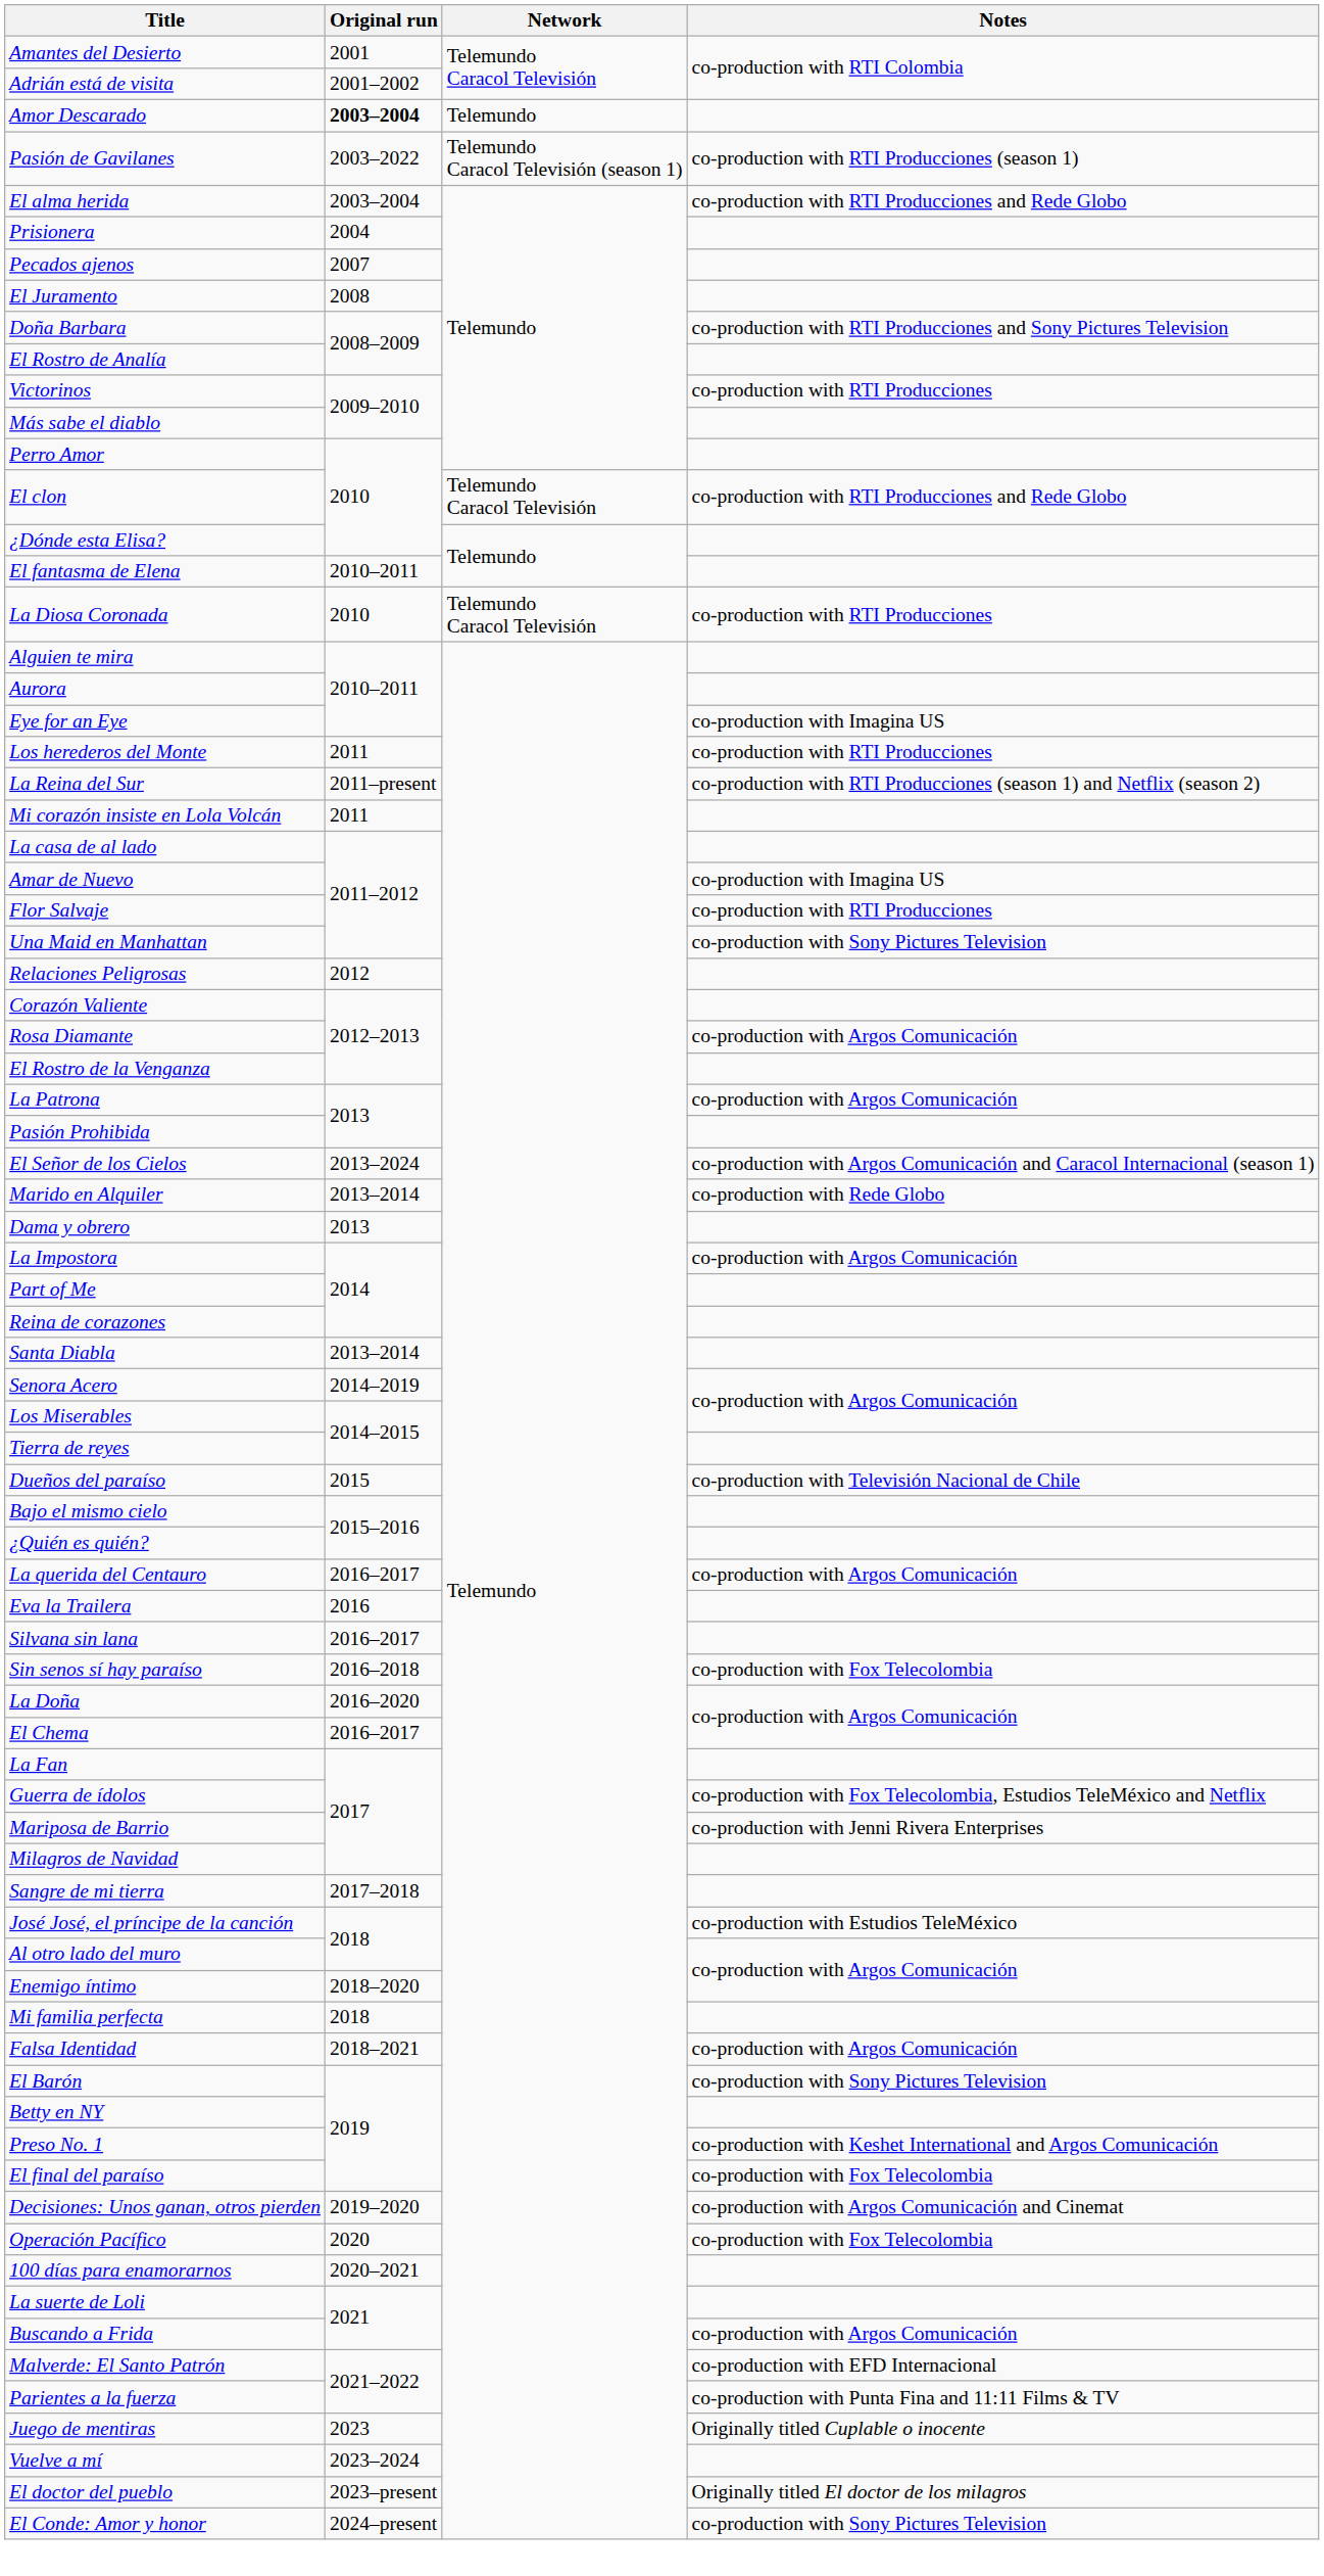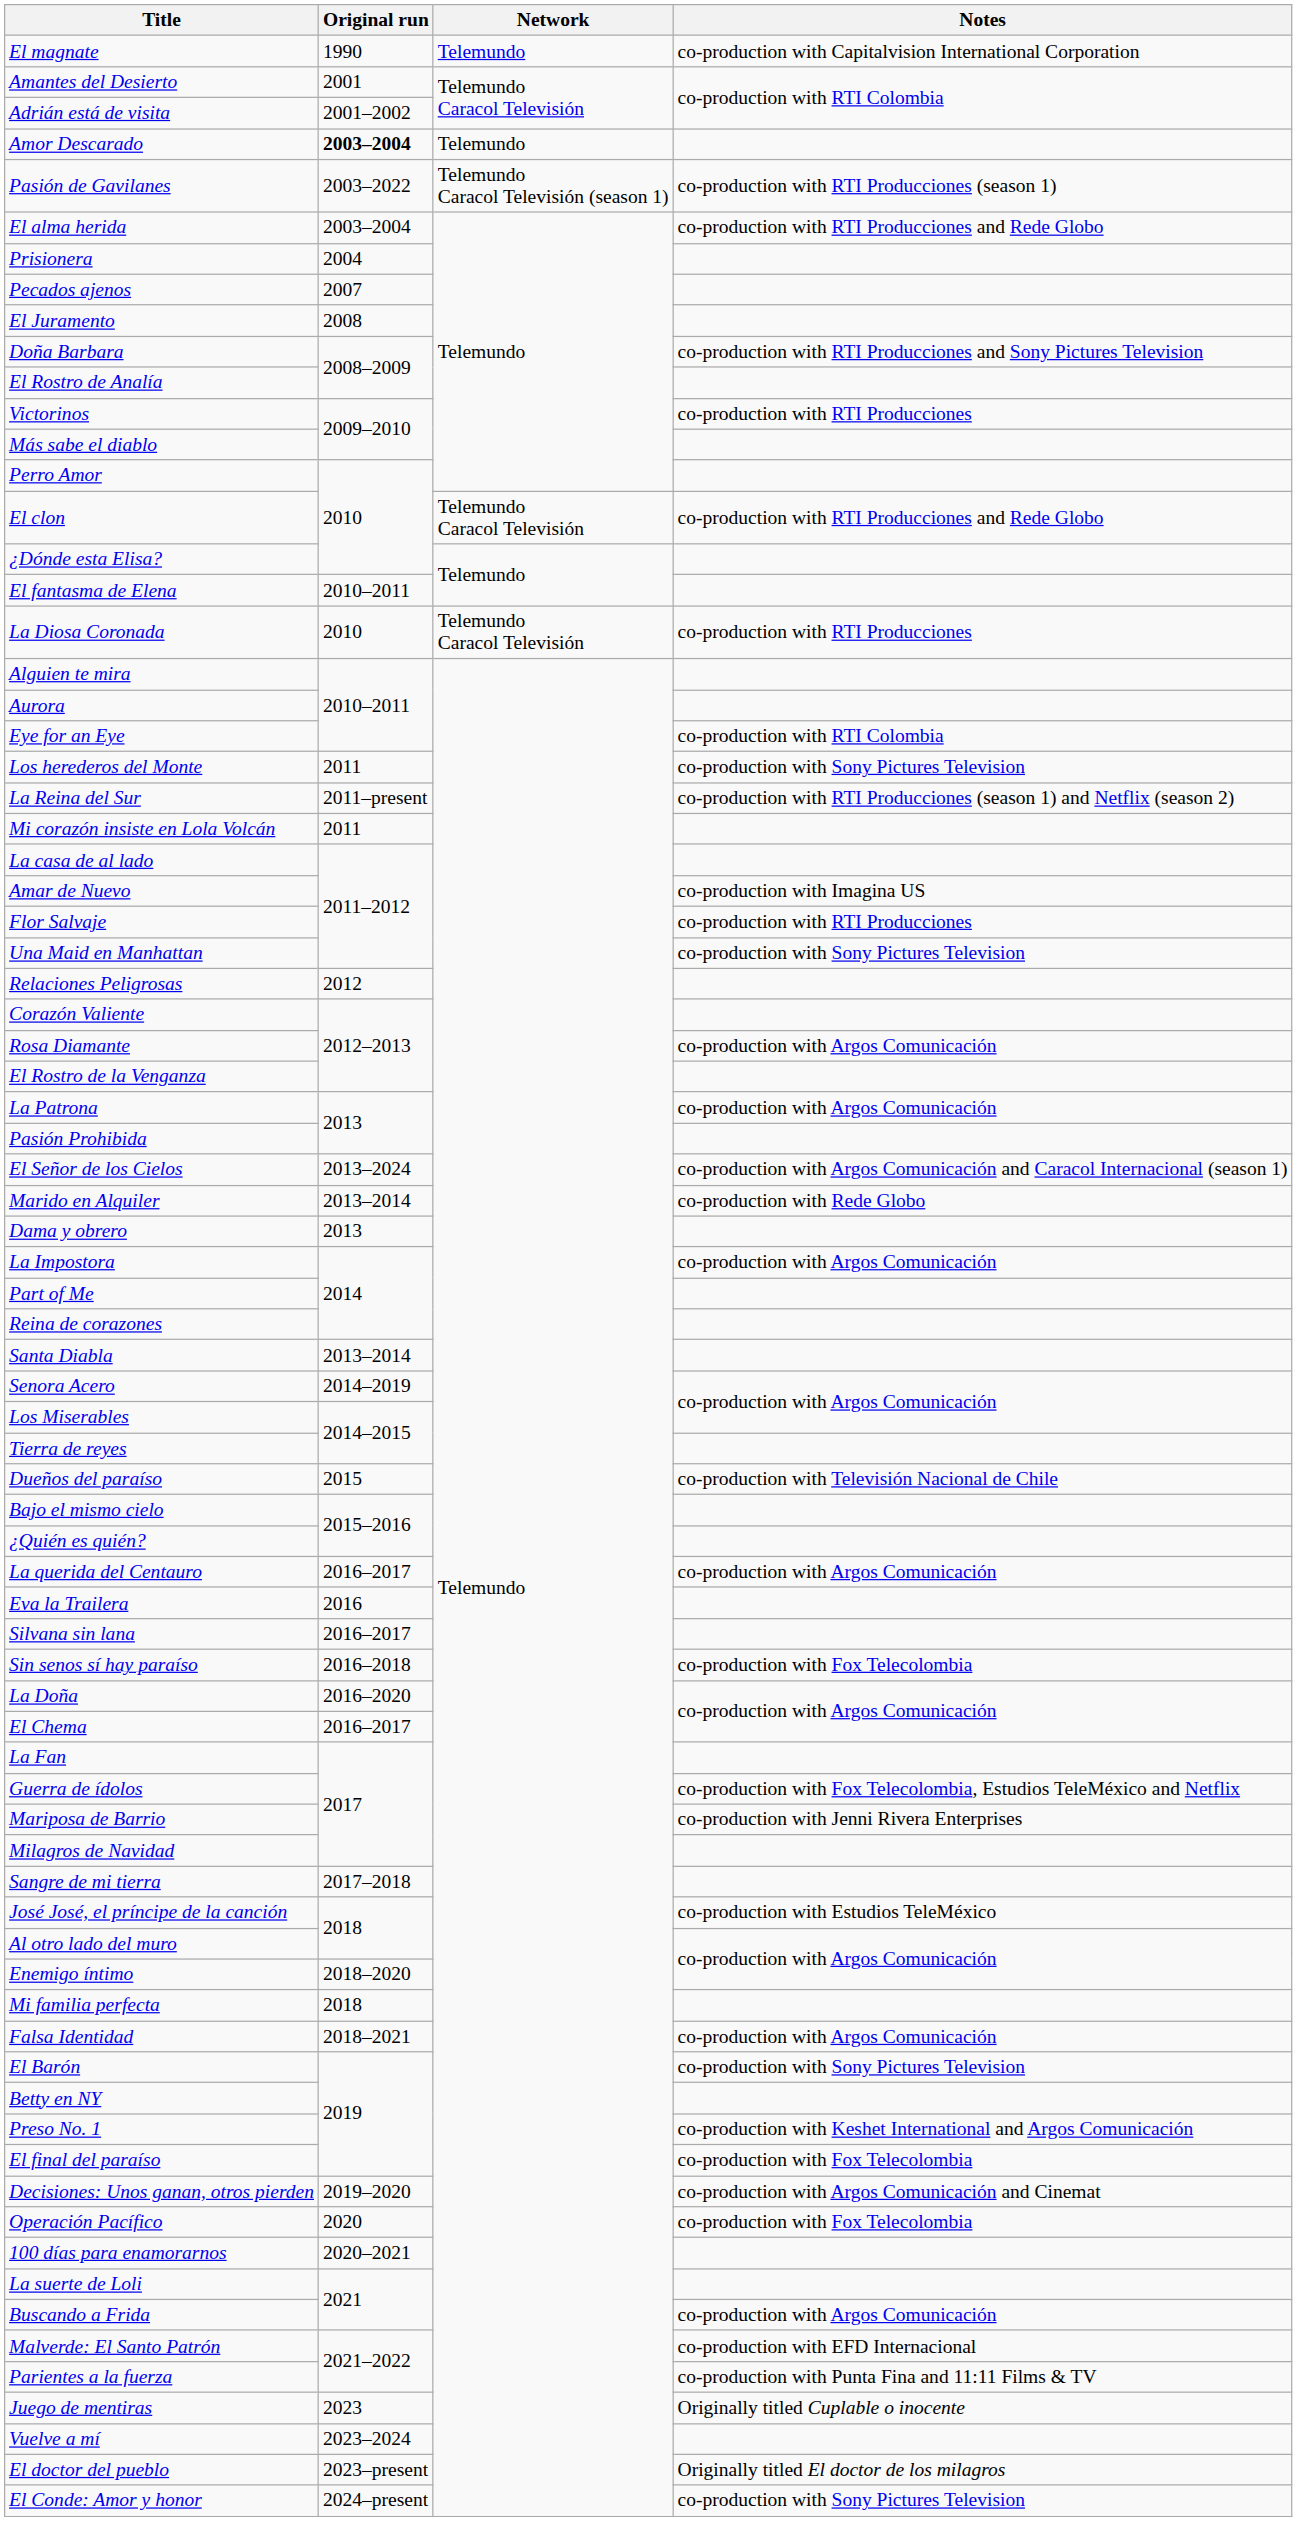+ row: El magnate | 1990 | Telemundo | co-production with Capitalvision International Corporation
Eye for an Eye | Notes: co-production with Imagina US -> co-production with RTI Colombia
Los herederos del Monte | Notes: co-production with RTI Producciones -> co-production with Sony Pictures Television
